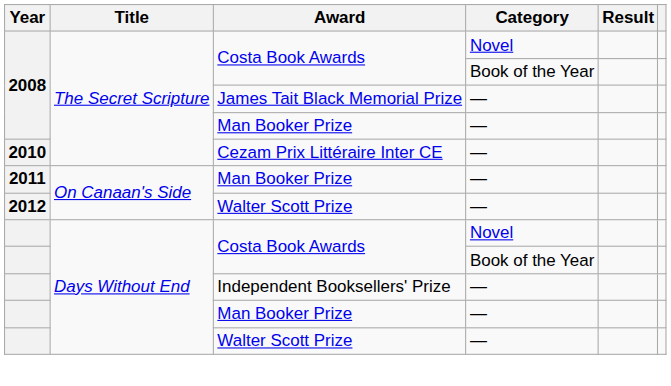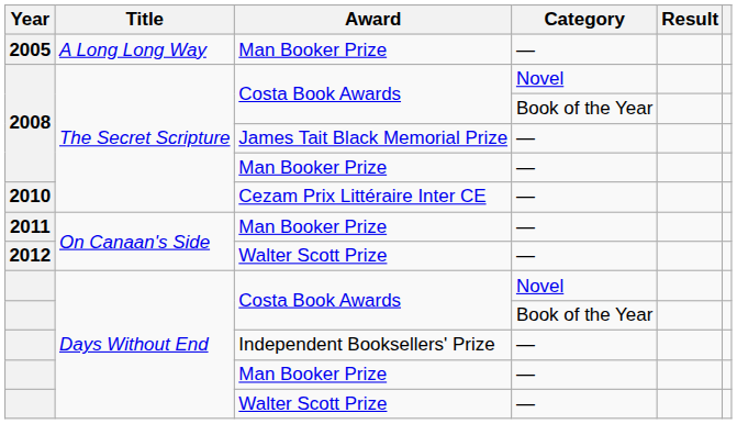+ row: 2005 | A Long Long Way | Man Booker Prize | —
